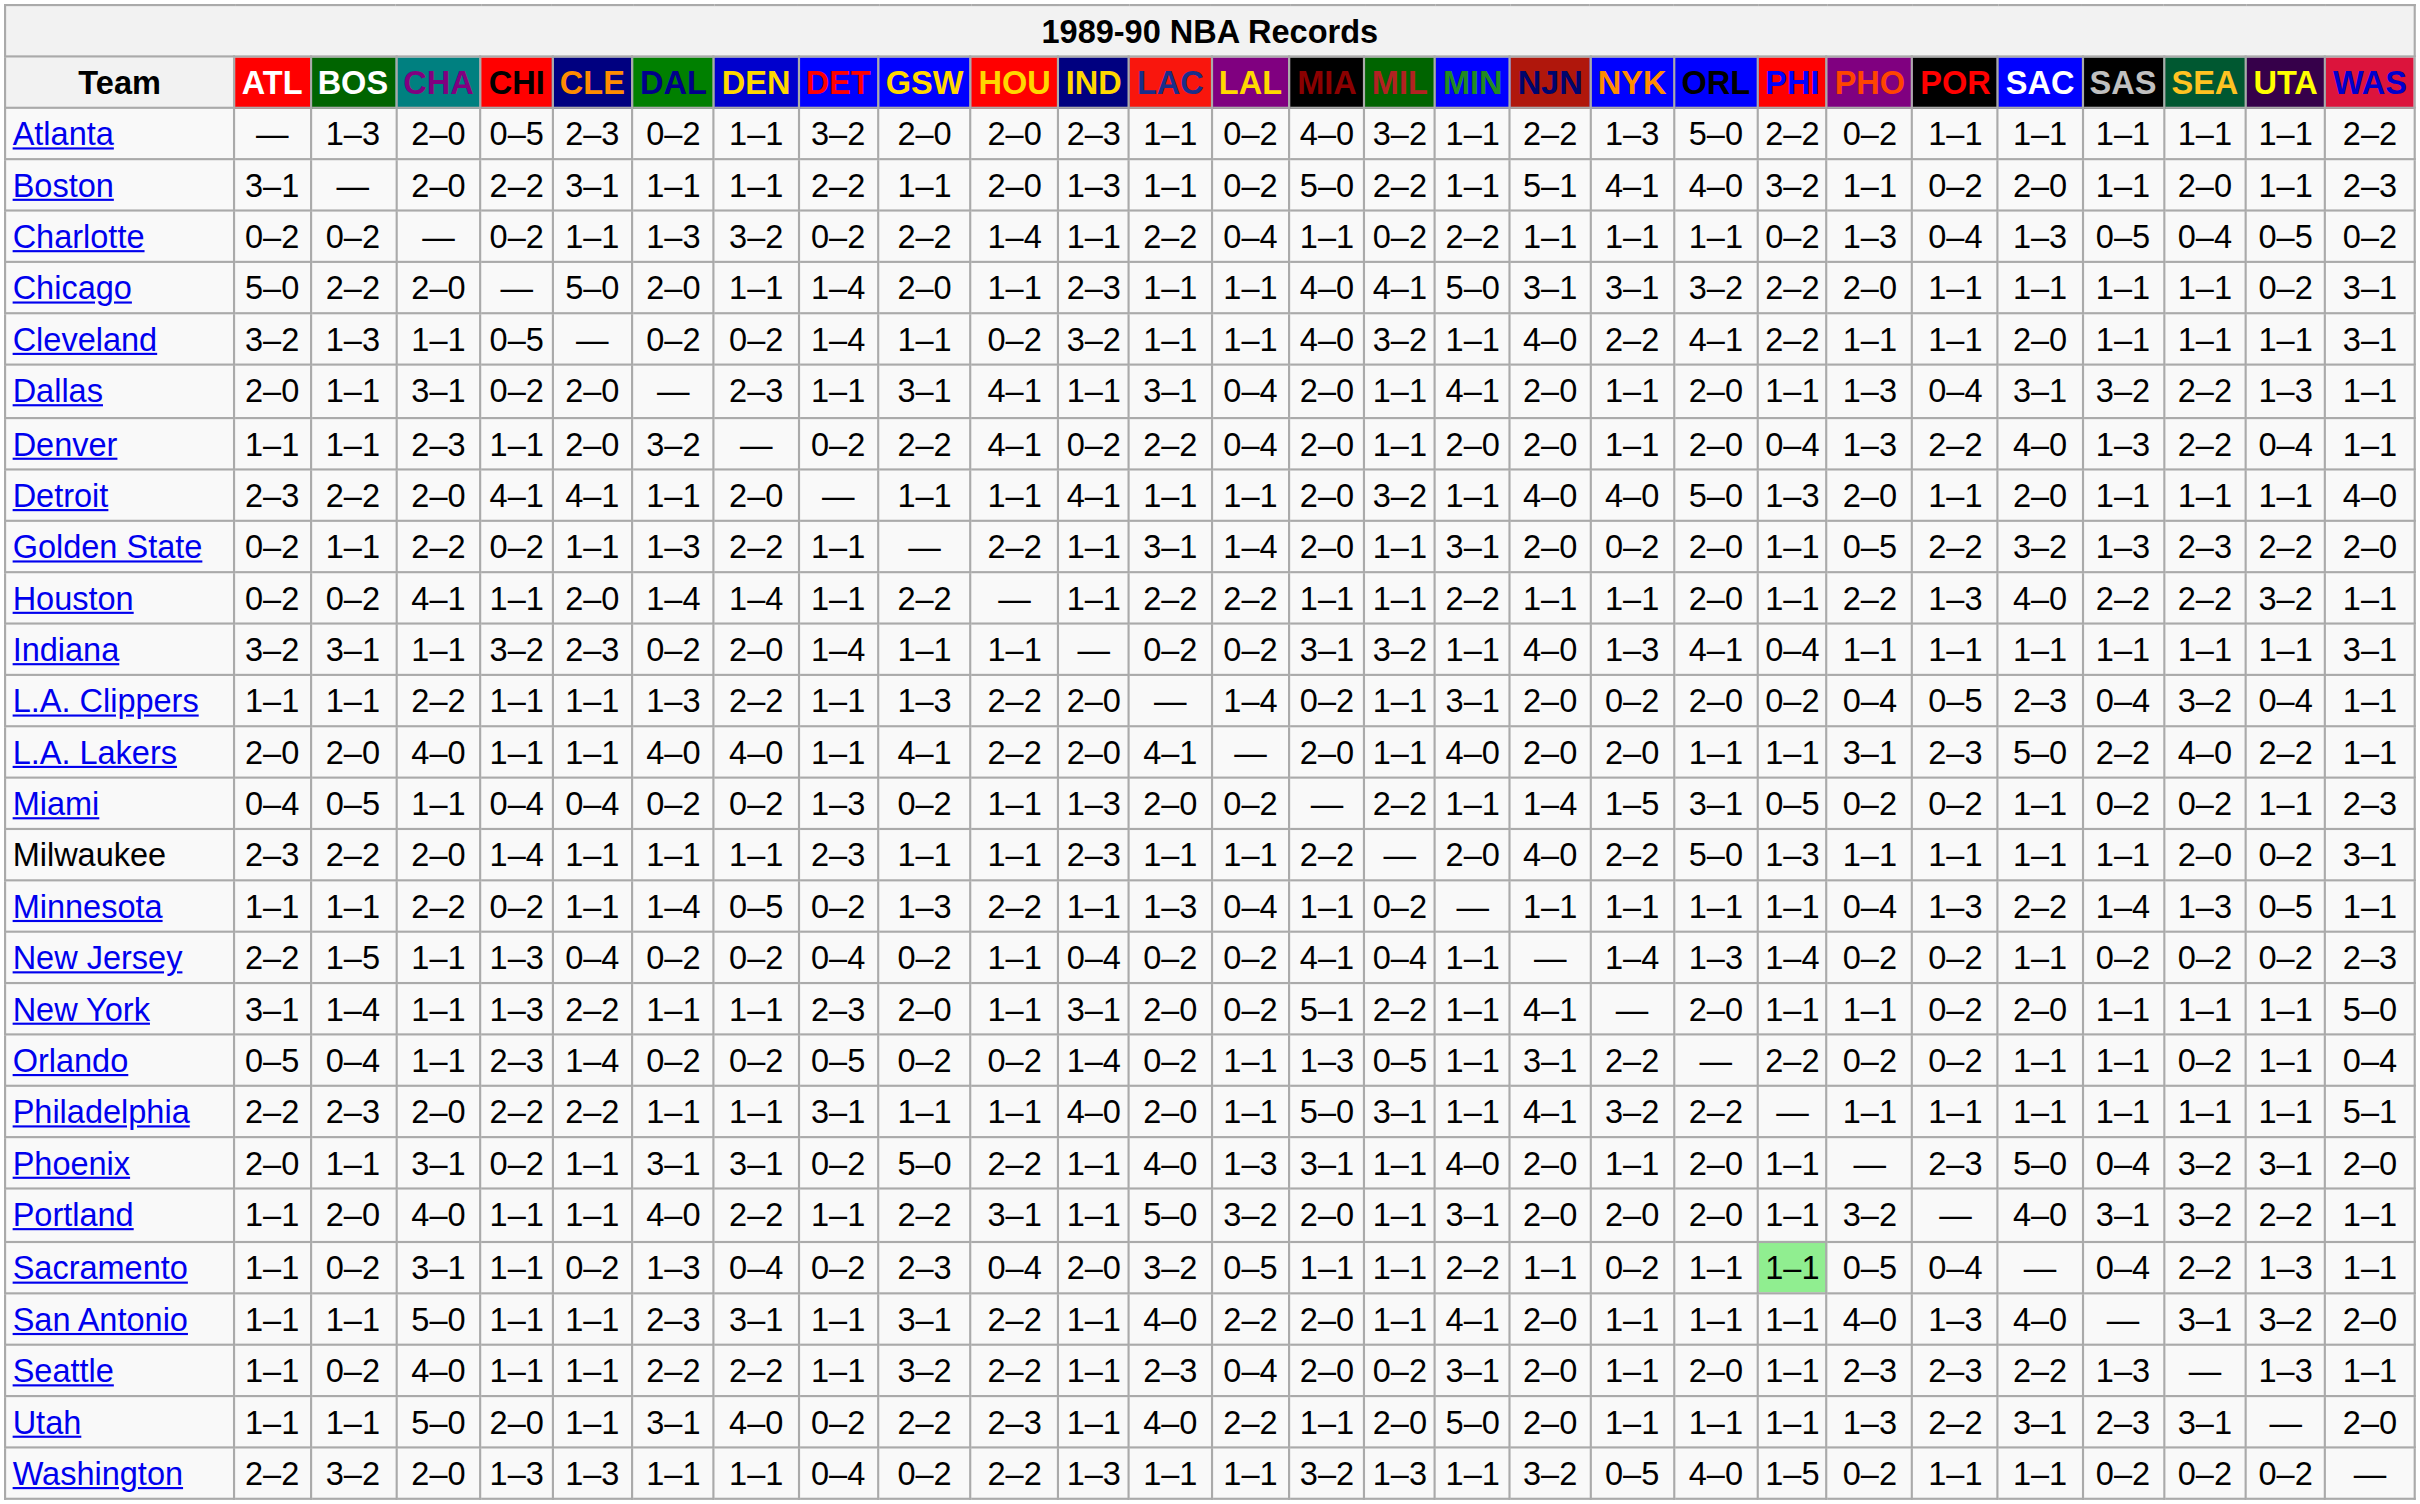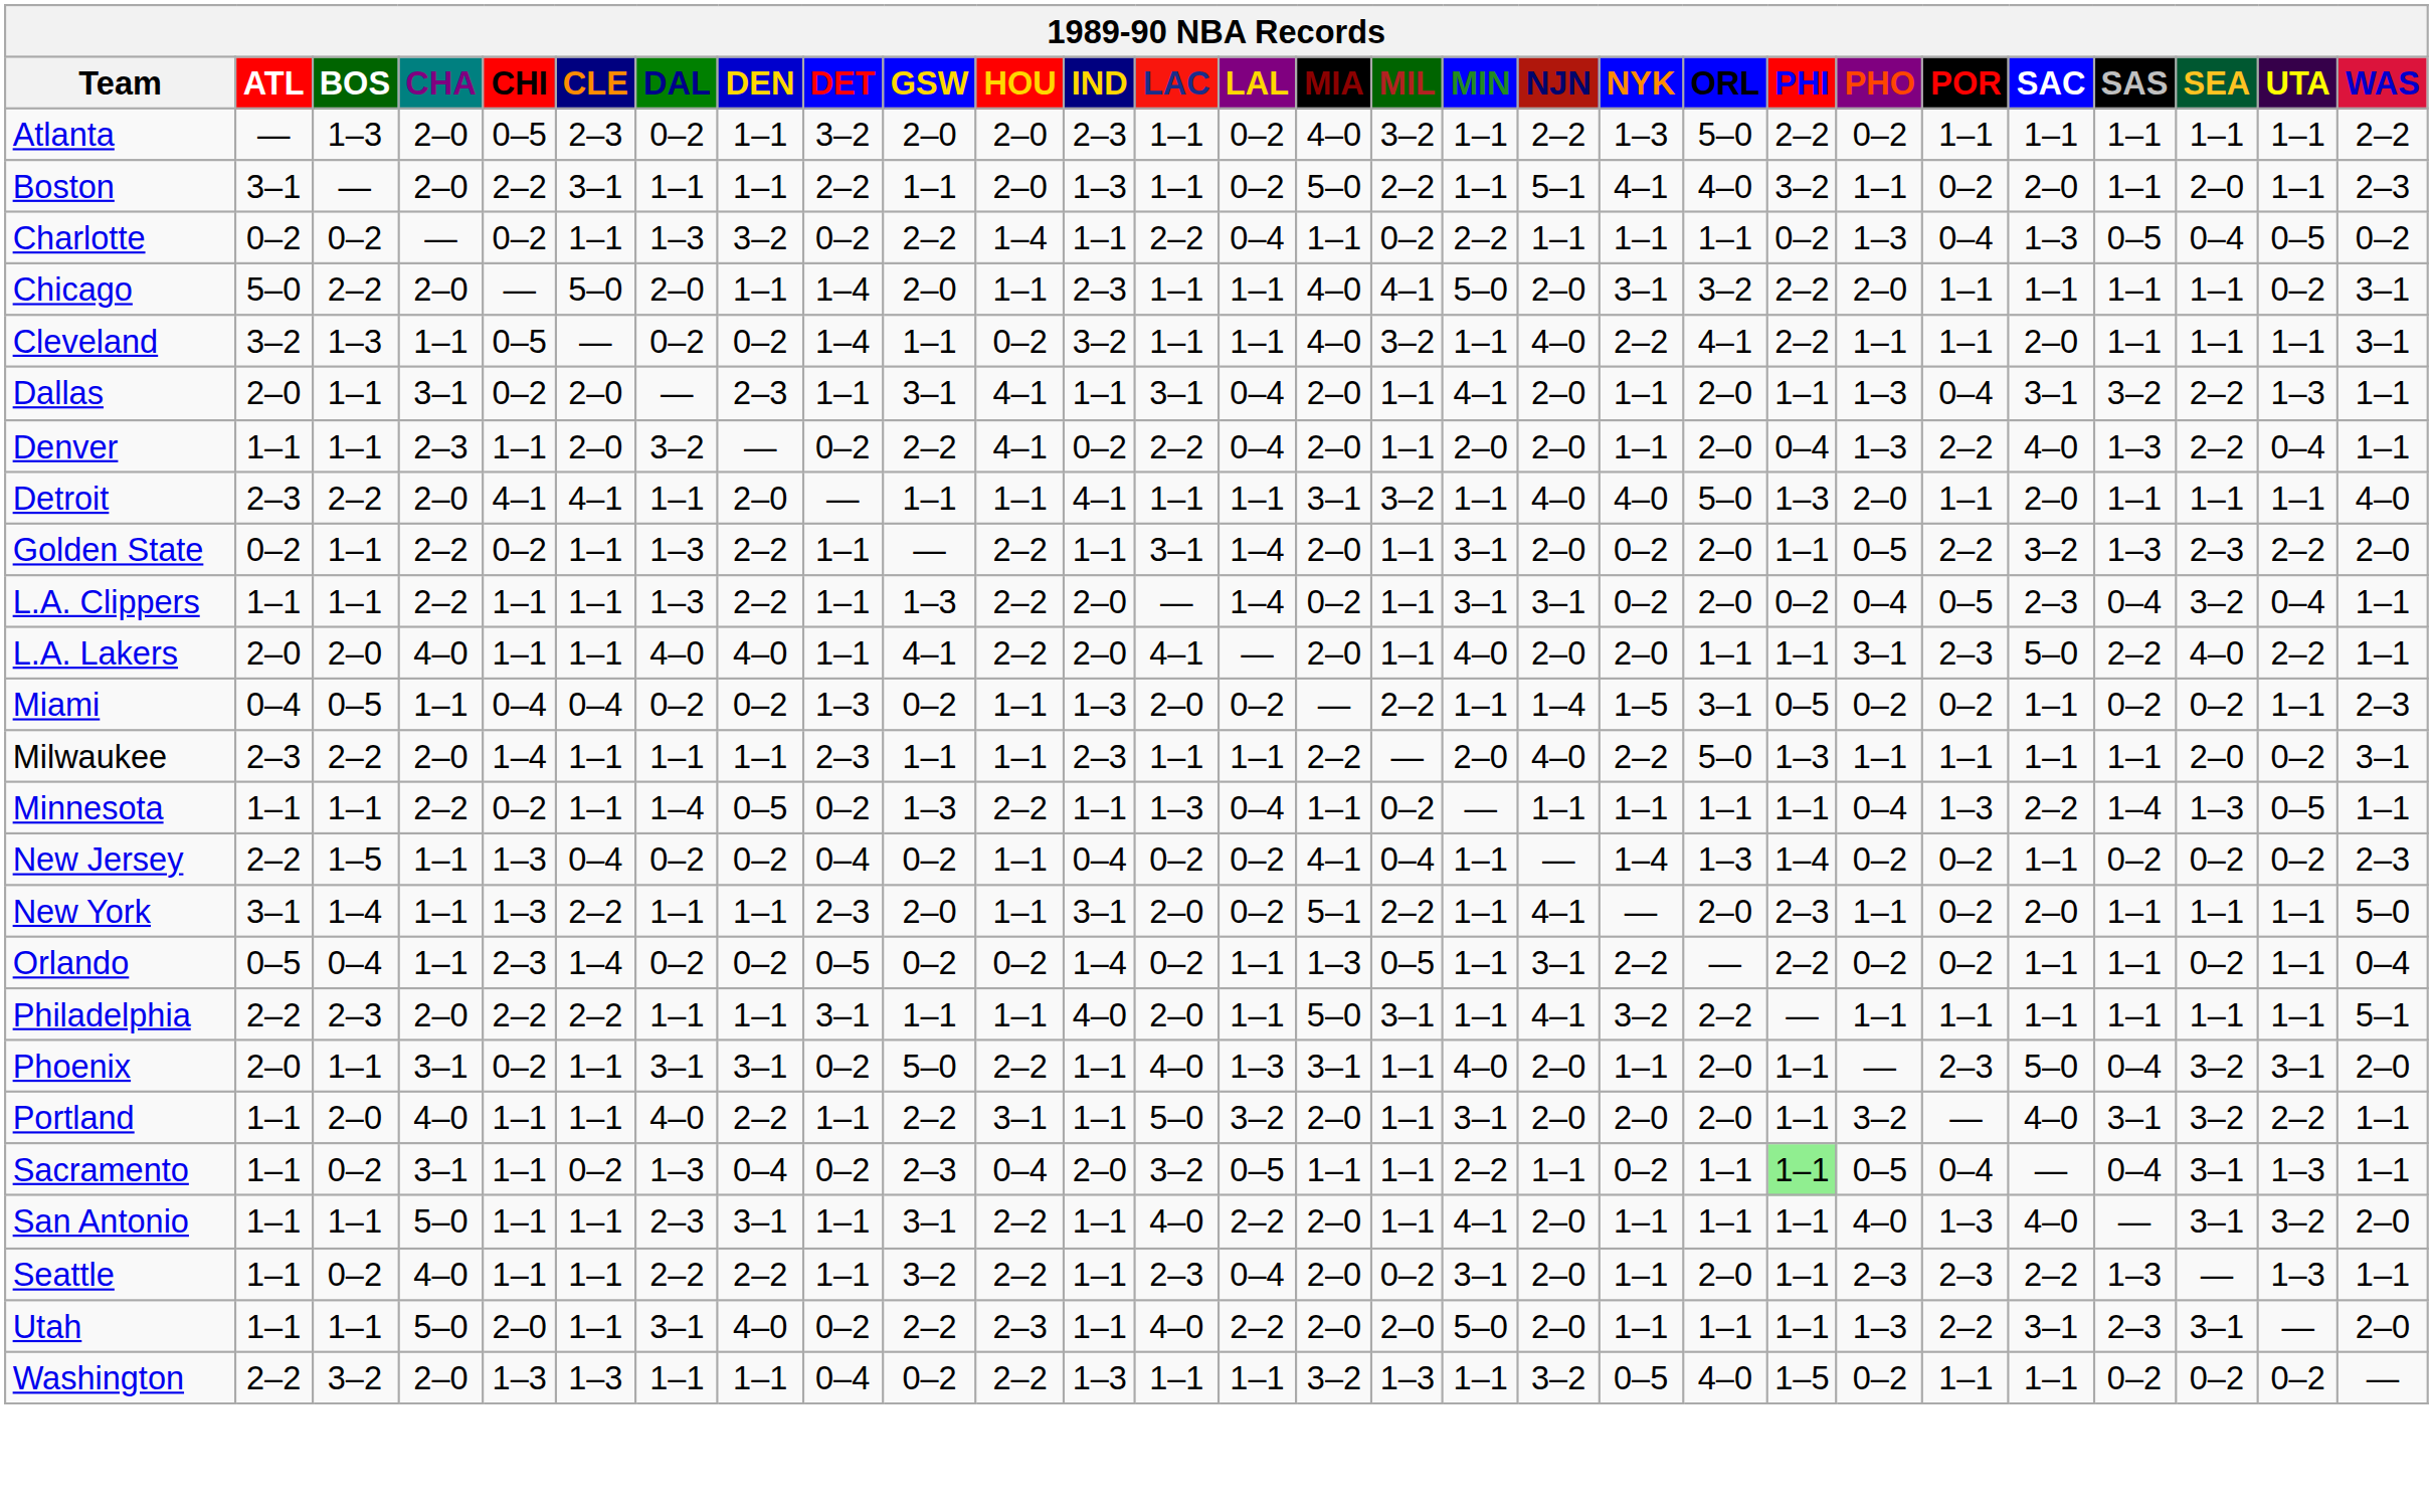Chicago | NJN: 3–1 -> 2–0
Detroit | MIA: 2–0 -> 3–1
- row: Houston | 0–2 | 0–2 | 4–1 | 1–1 | 2–0 | 1–4 | 1–4 | 1–1 | 2–2 | — | 1–1 | 2–2 | 2–2 | 1–1 | 1–1 | 2–2 | 1–1 | 1–1 | 2–0 | 1–1 | 2–2 | 1–3 | 4–0 | 2–2 | 2–2 | 3–2 | 1–1
- row: Indiana | 3–2 | 3–1 | 1–1 | 3–2 | 2–3 | 0–2 | 2–0 | 1–4 | 1–1 | 1–1 | — | 0–2 | 0–2 | 3–1 | 3–2 | 1–1 | 4–0 | 1–3 | 4–1 | 0–4 | 1–1 | 1–1 | 1–1 | 1–1 | 1–1 | 1–1 | 3–1
L.A. Clippers | NJN: 2–0 -> 3–1
New York | PHI: 1–1 -> 2–3
Sacramento | SEA: 2–2 -> 3–1
Utah | MIA: 1–1 -> 2–0
